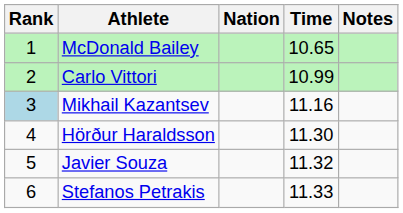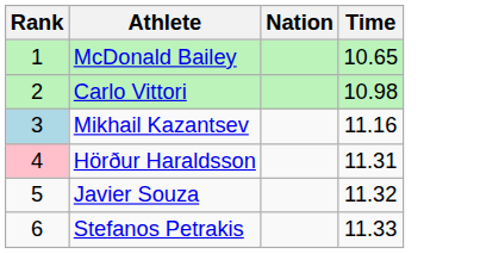- column: Notes
Carlo Vittori | Time: 10.99 -> 10.98
Hörður Haraldsson | Rank: no background -> pink background
Hörður Haraldsson | Time: 11.30 -> 11.31
